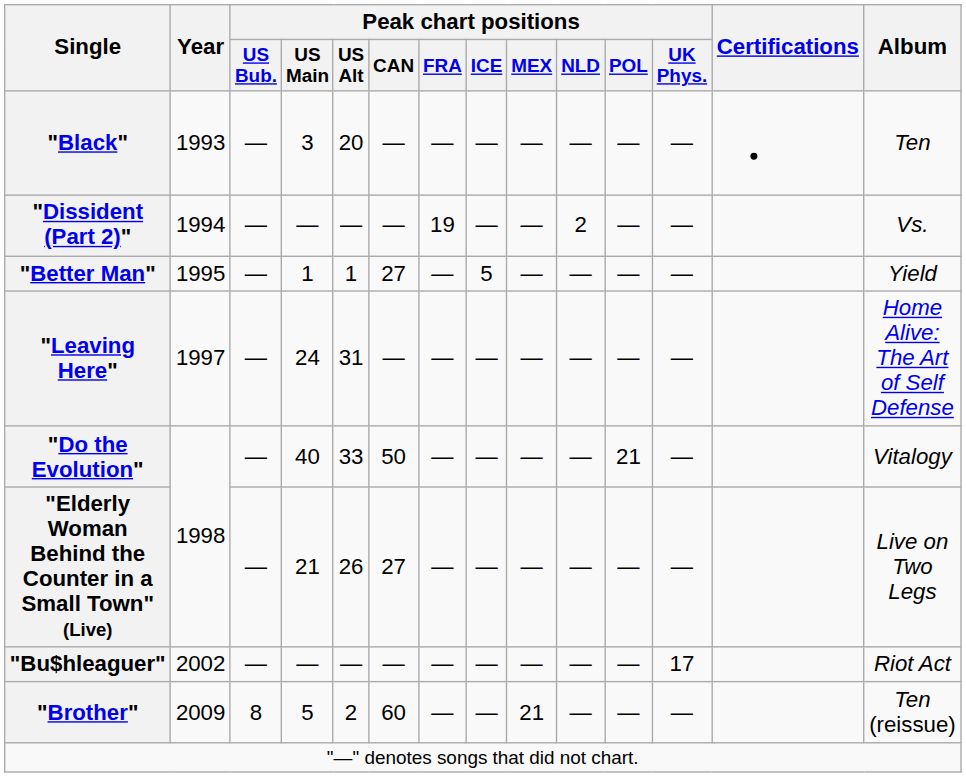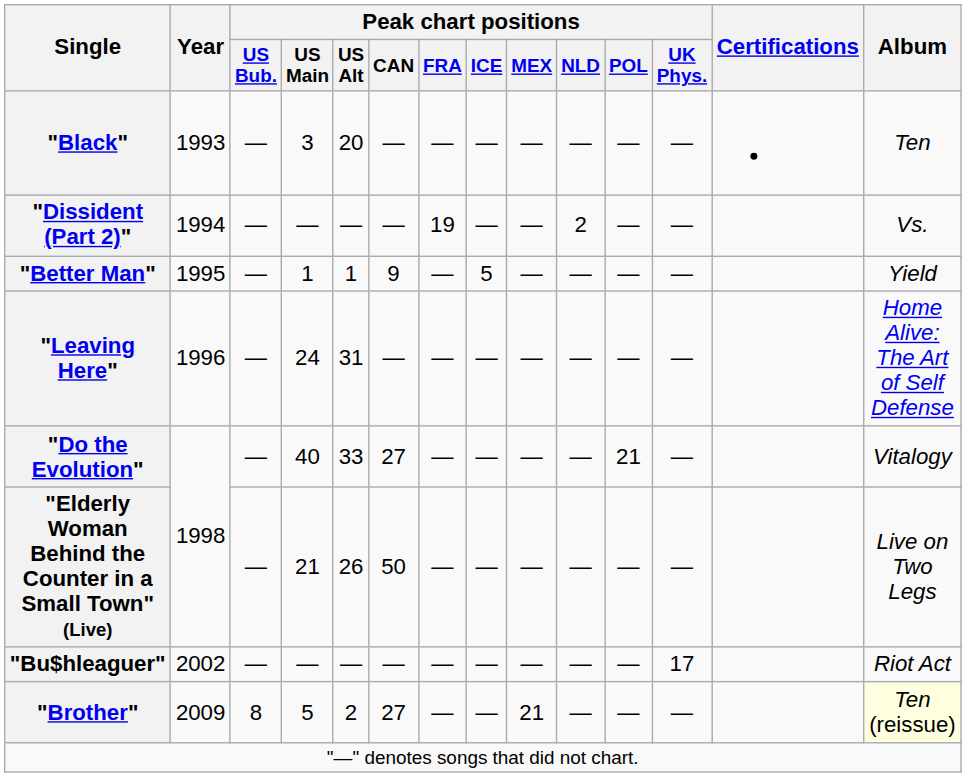"Better Man" | Peak chart positions / CAN: 27 -> 9
"Leaving Here" | Year: 1997 -> 1996
"Do the Evolution" | Peak chart positions / CAN: 50 -> 27
"Elderly Woman Behind the Counter in a Small Town" (Live) | Peak chart positions / CAN: 27 -> 50
"Brother" | Peak chart positions / CAN: 60 -> 27
"Brother" | Album: no background -> lightyellow background
